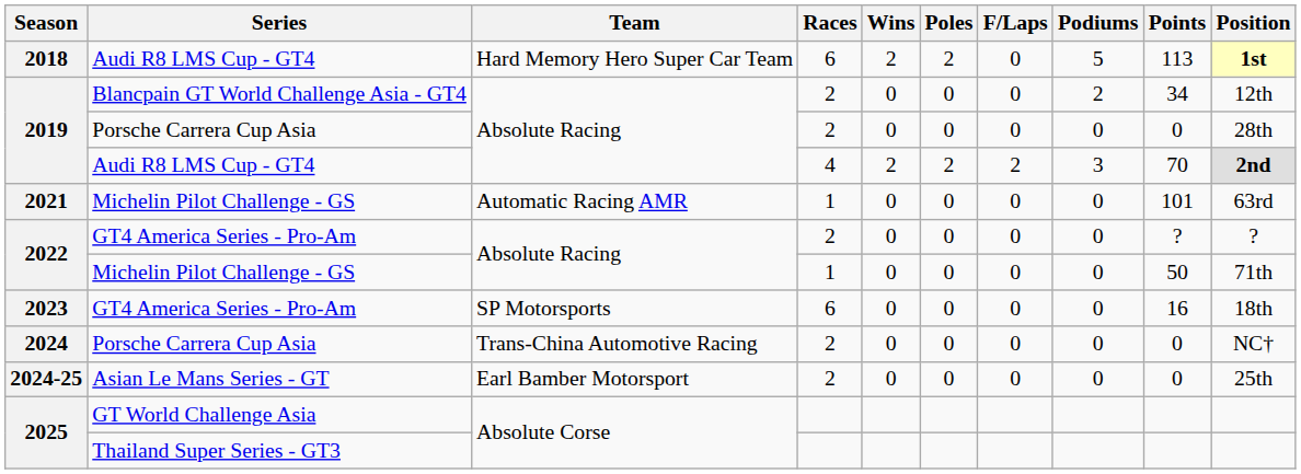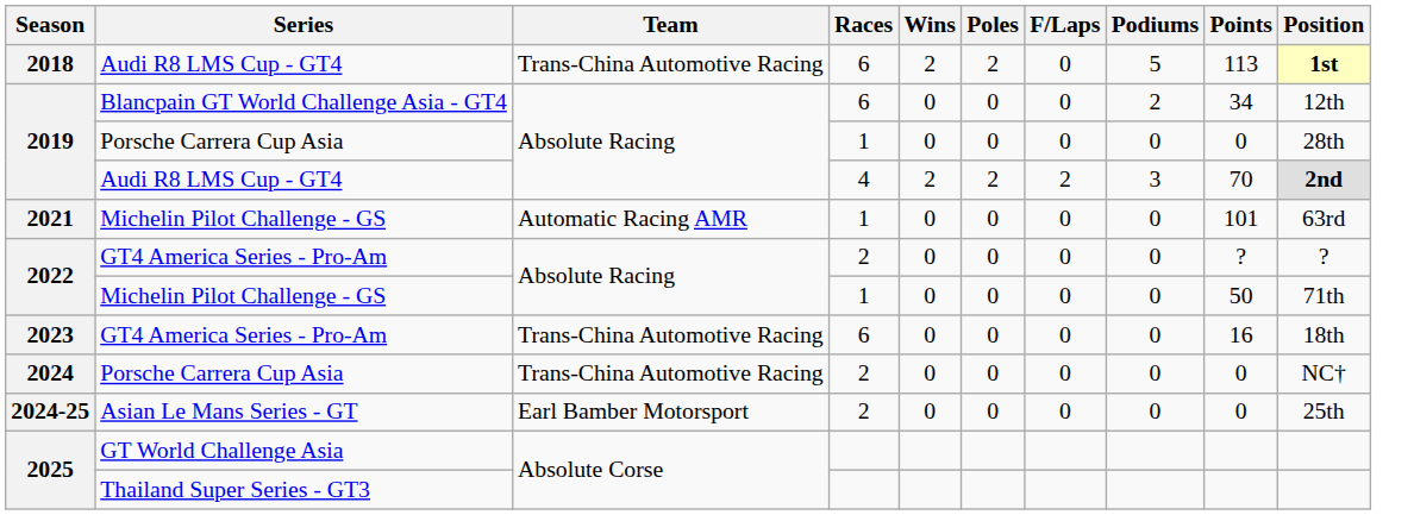2018 | Team: Hard Memory Hero Super Car Team -> Trans-China Automotive Racing
2019 / Blancpain GT World Challenge Asia - GT4 | Races: 2 -> 6
2019 / Porsche Carrera Cup Asia | Races: 2 -> 1
2023 | Team: SP Motorsports -> Trans-China Automotive Racing
